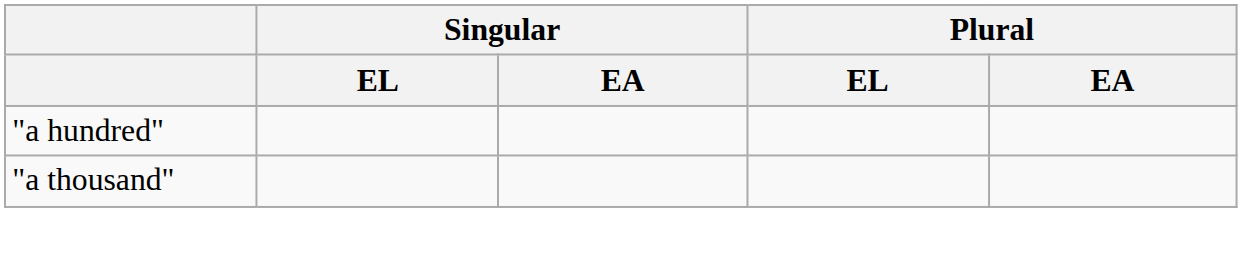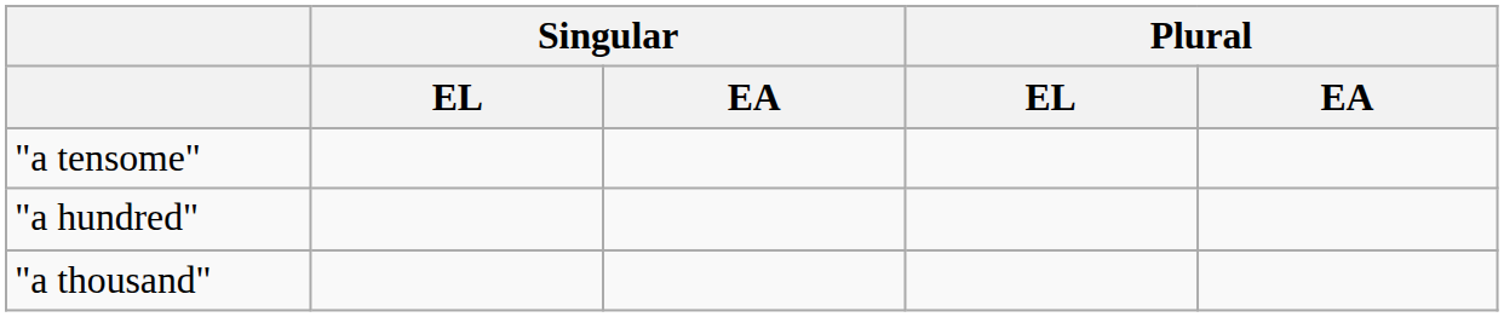+ row: "a tensome"
